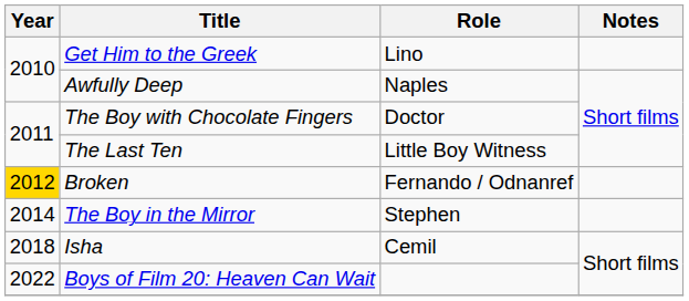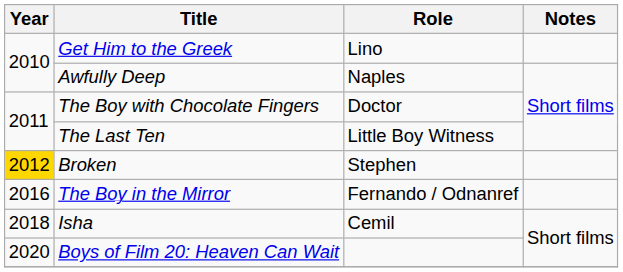Broken | Role: Fernando / Odnanref -> Stephen
The Boy in the Mirror | Year: 2014 -> 2016
The Boy in the Mirror | Role: Stephen -> Fernando / Odnanref
Boys of Film 20: Heaven Can Wait | Year: 2022 -> 2020
